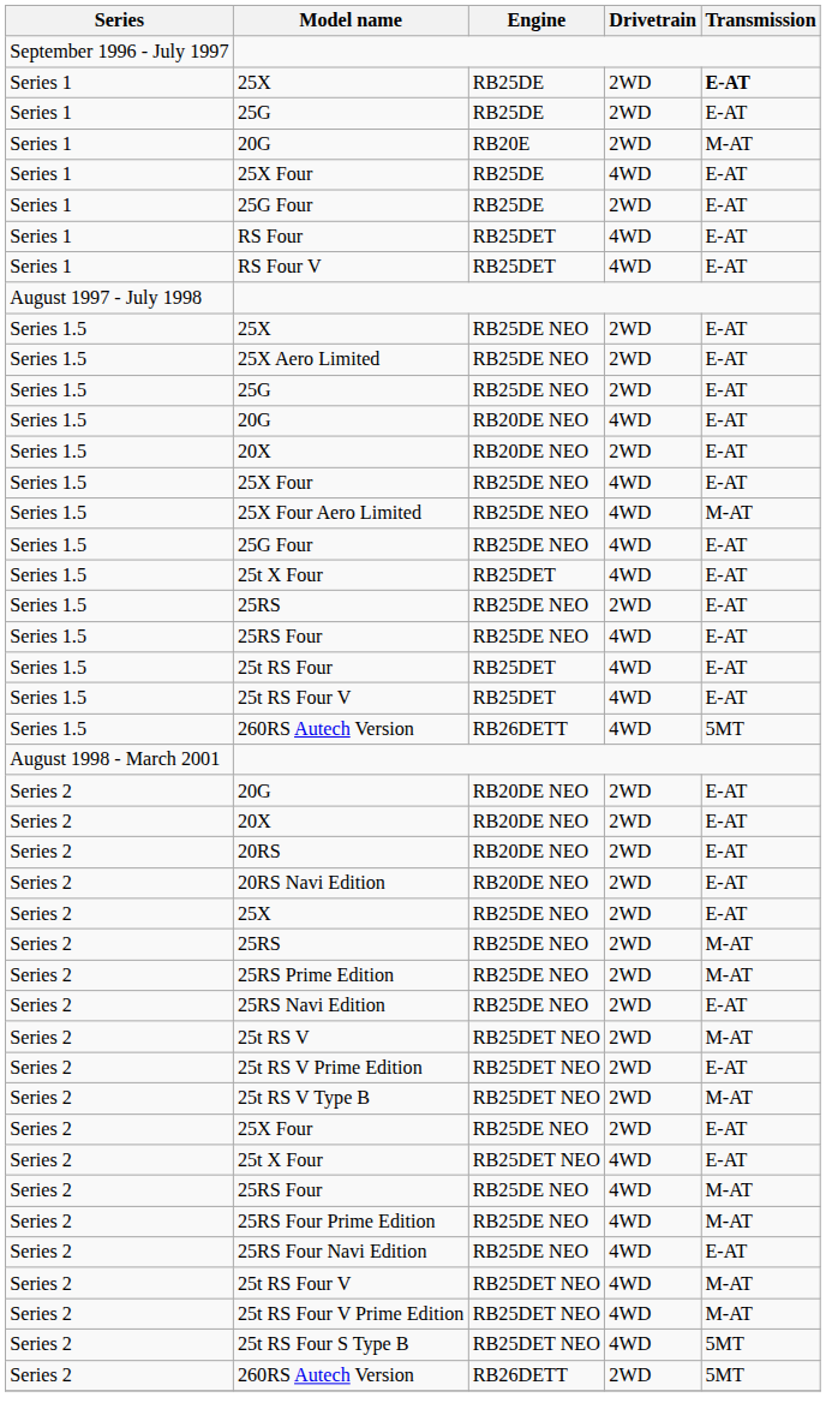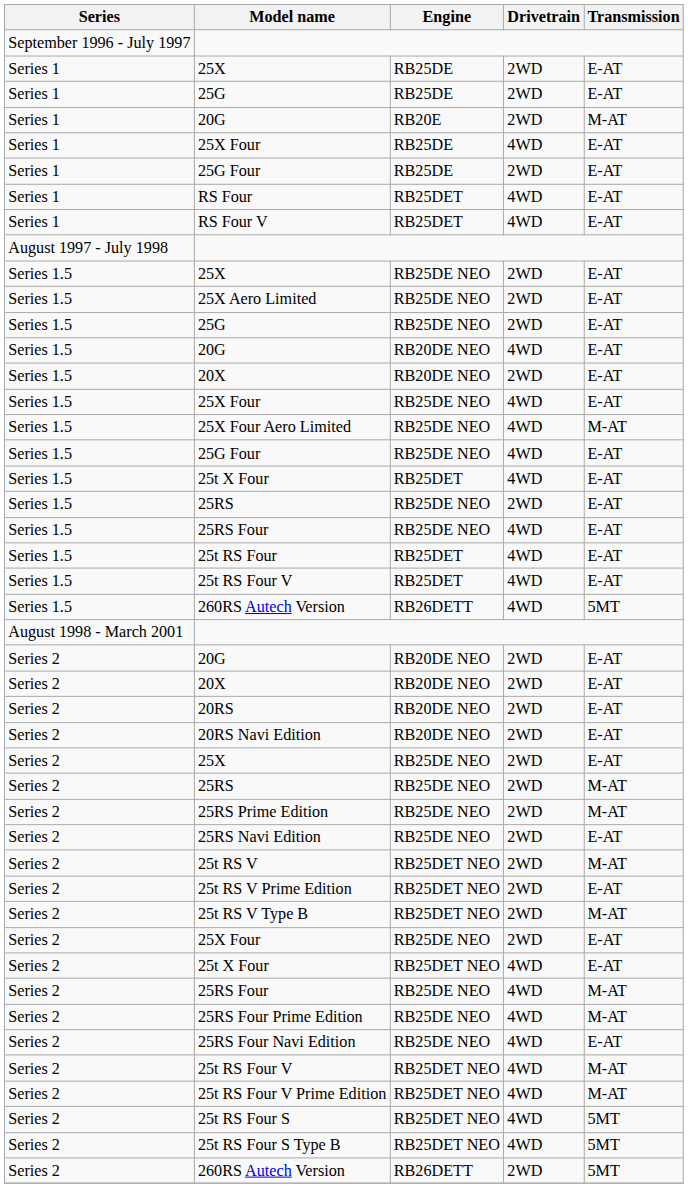Series 1 / 25X | Transmission: bold -> normal
+ row: Series 2 | 25t RS Four S | RB25DET NEO | 4WD | 5MT
